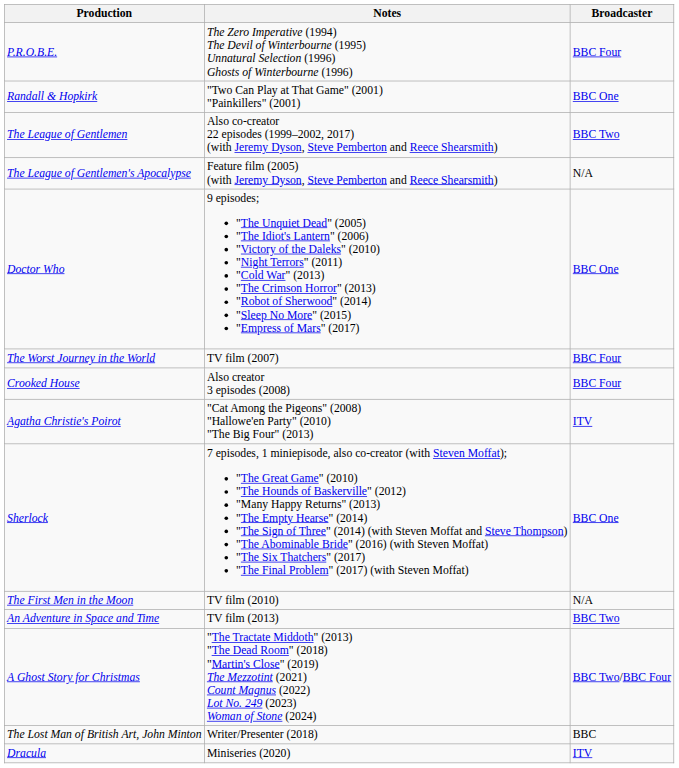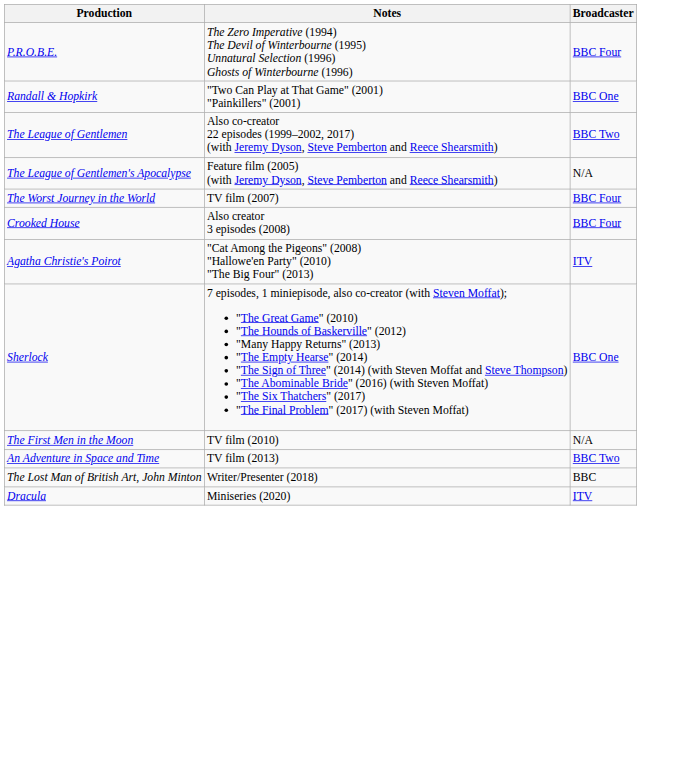- row: Doctor Who | 9 episodes; "The Unquiet Dead" (2005) "The Idiot's Lantern" (2006) "Victory of the Daleks" (2010) "Night Terrors" (2011) "Cold War" (2013) "The Crimson Horror" (2013) "Robot of Sherwood" (2014) "Sleep No More" (2015) "Empress of Mars" (2017) | BBC One
- row: A Ghost Story for Christmas | "The Tractate Middoth" (2013) "The Dead Room" (2018) "Martin's Close" (2019) The Mezzotint (2021) Count Magnus (2022) Lot No. 249 (2023) Woman of Stone (2024) | BBC Two/BBC Four
